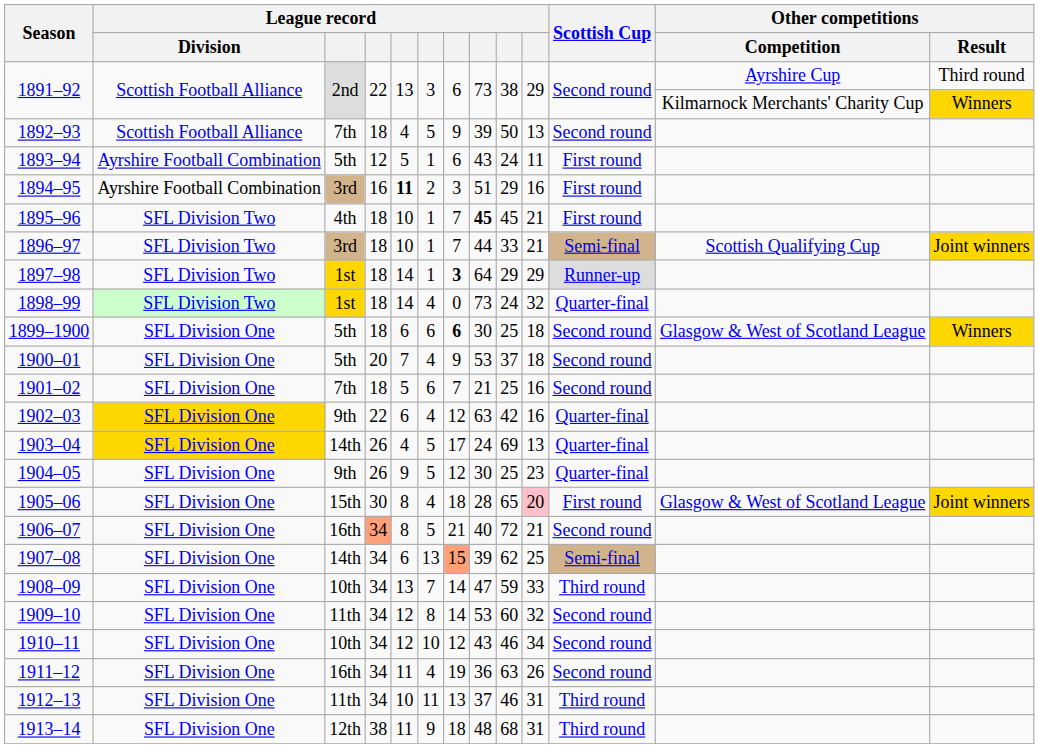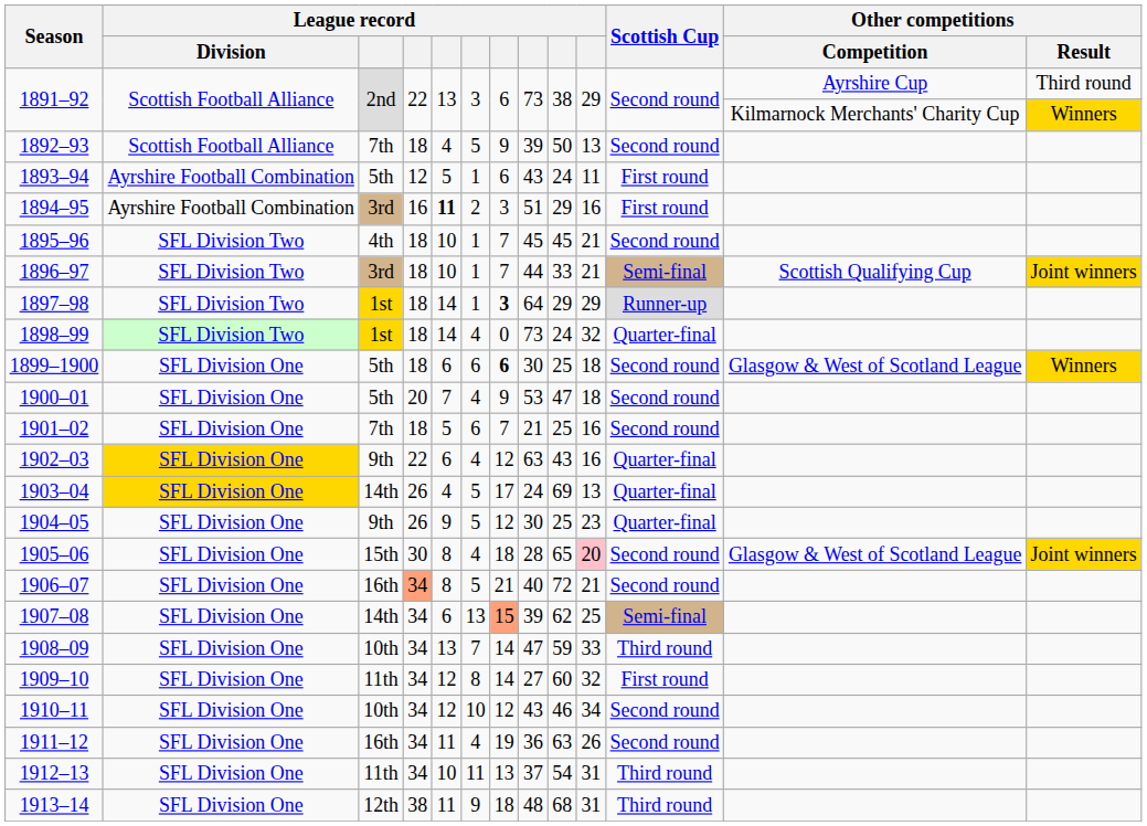1895–96 | column 8: bold -> normal
1895–96 | Scottish Cup: First round -> Second round
1900–01 | column 9: 37 -> 47
1902–03 | column 9: 42 -> 43
1905–06 | Scottish Cup: First round -> Second round
1909–10 | column 8: 53 -> 27
1909–10 | Scottish Cup: Second round -> First round
1912–13 | column 9: 46 -> 54
